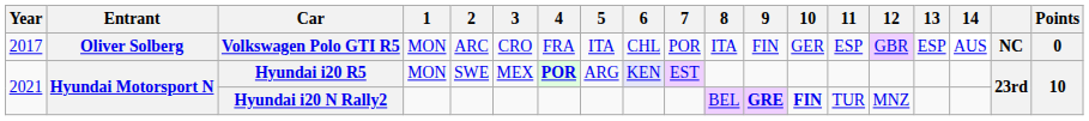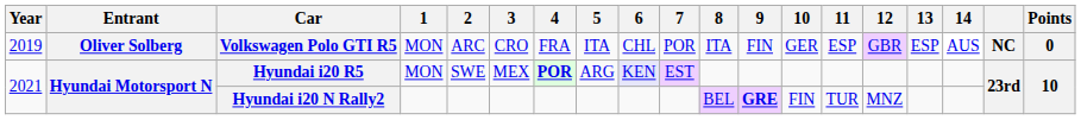Volkswagen Polo GTI R5 | Year: 2017 -> 2019
Hyundai i20 N Rally2 | 10: bold -> normal
